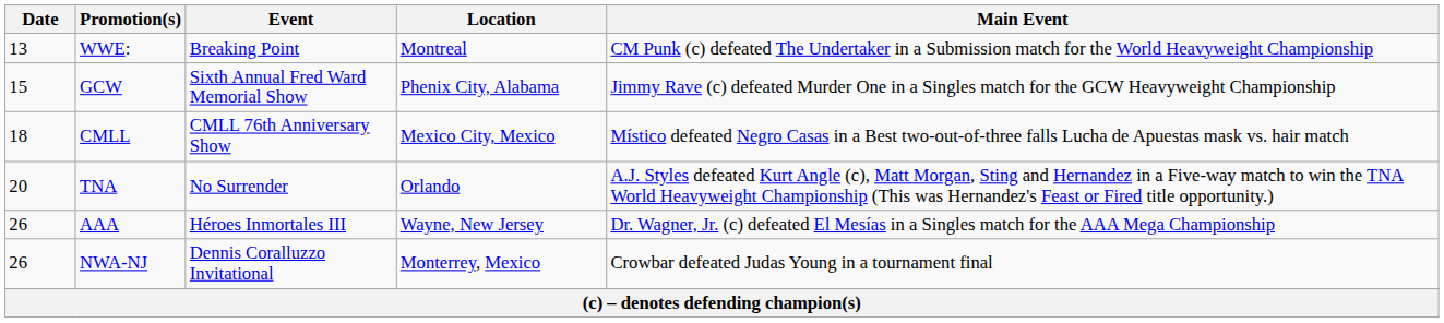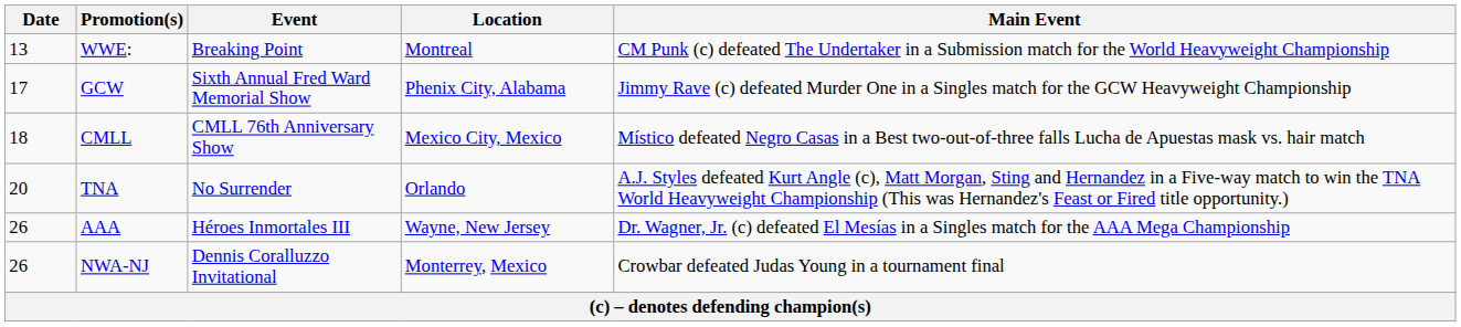GCW | Date: 15 -> 17
